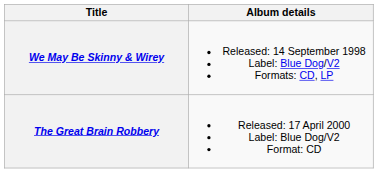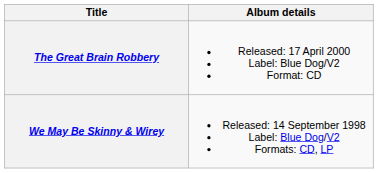rows swapped: We May Be Skinny & Wirey <-> The Great Brain Robbery
